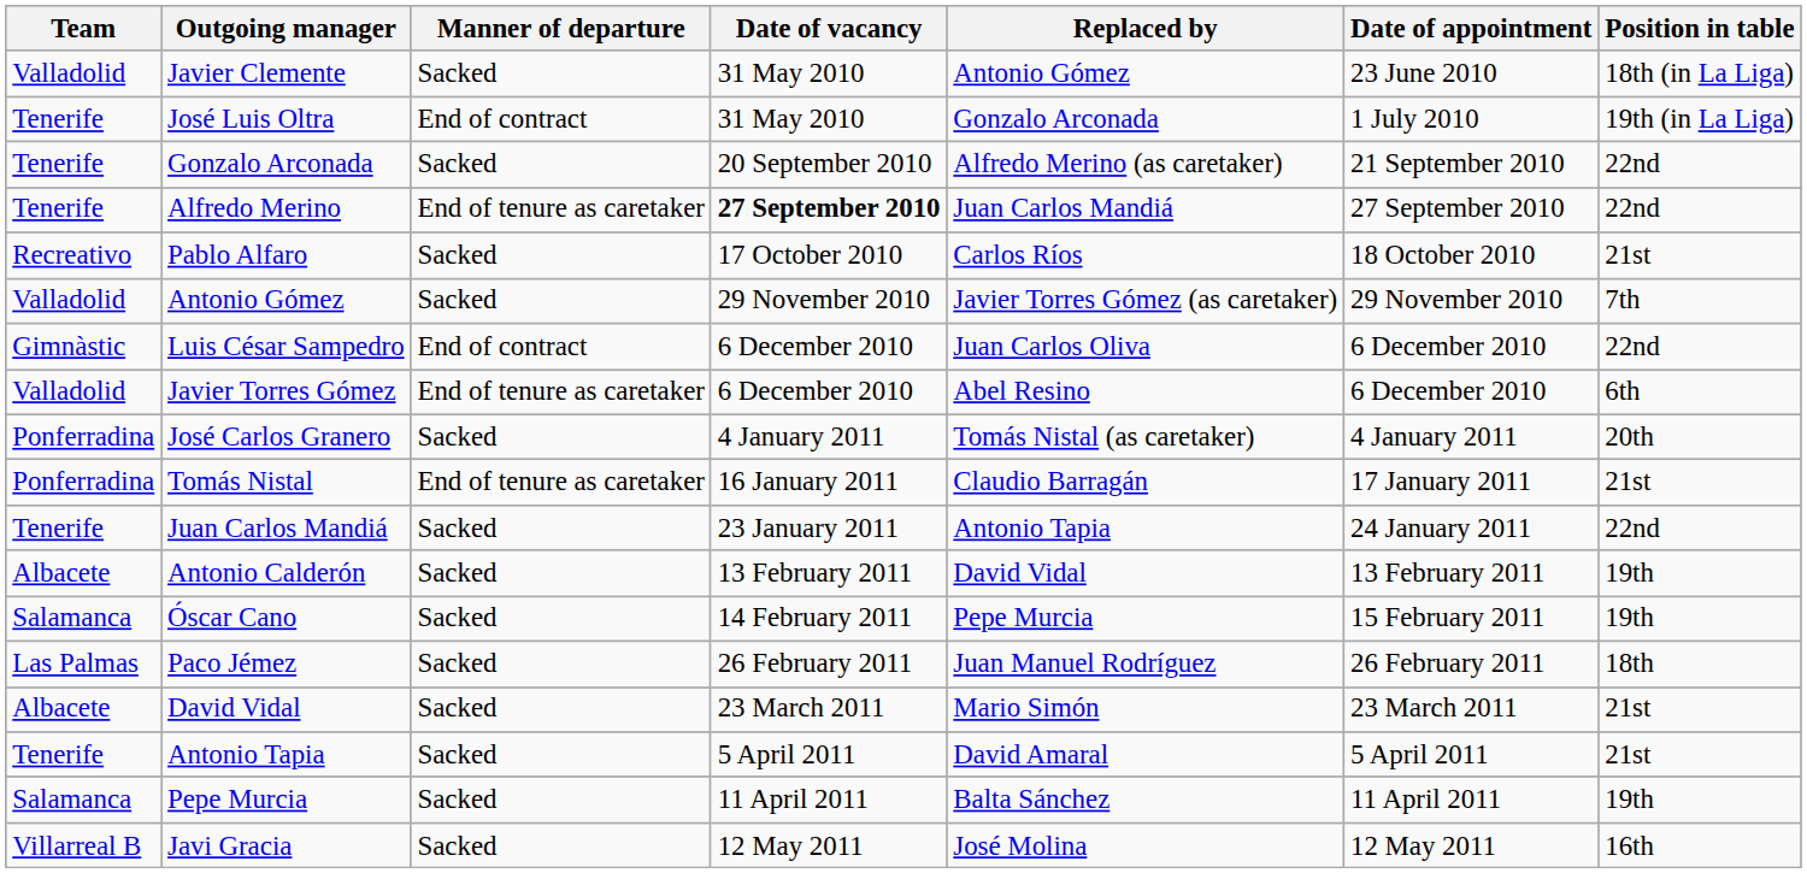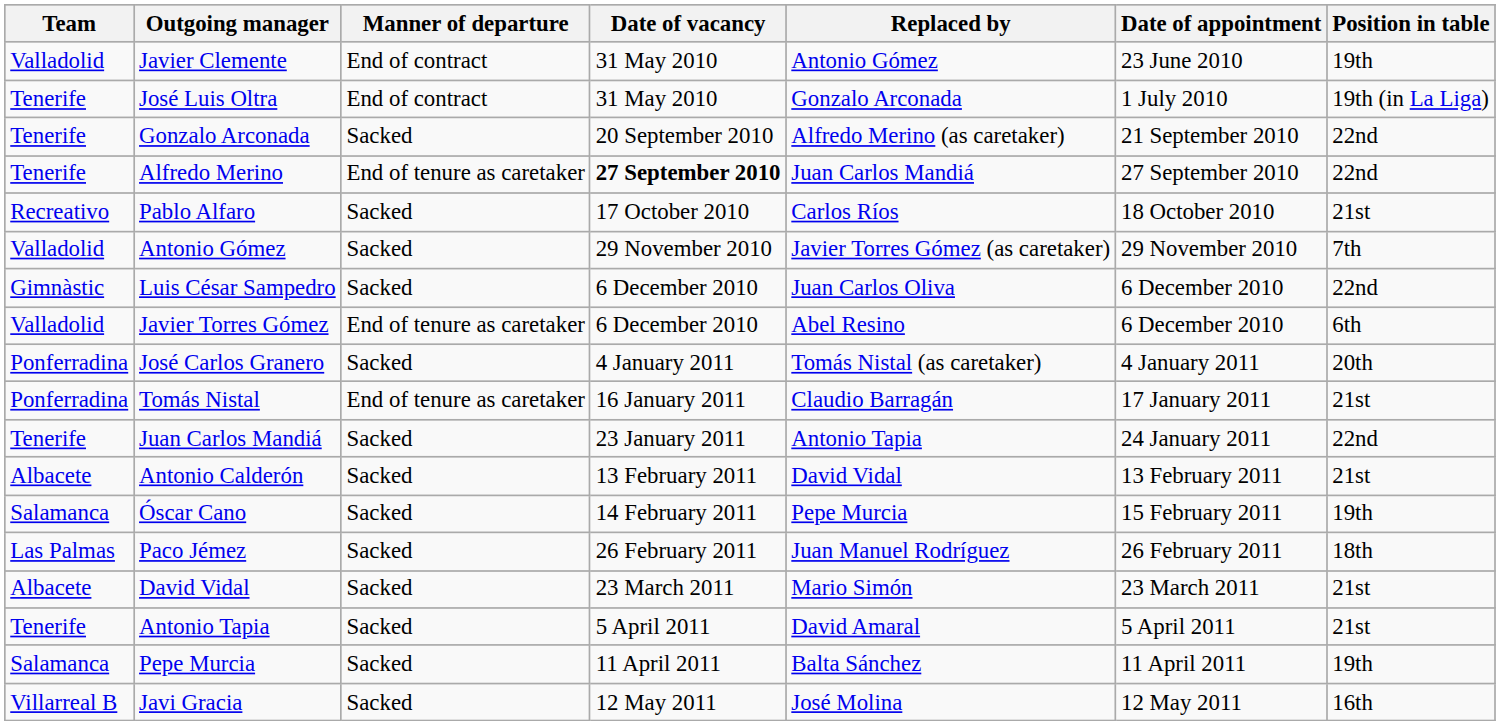Javier Clemente | Manner of departure: Sacked -> End of contract
Javier Clemente | Position in table: 18th (in La Liga) -> 19th
Luis César Sampedro | Manner of departure: End of contract -> Sacked
Antonio Calderón | Position in table: 19th -> 21st
